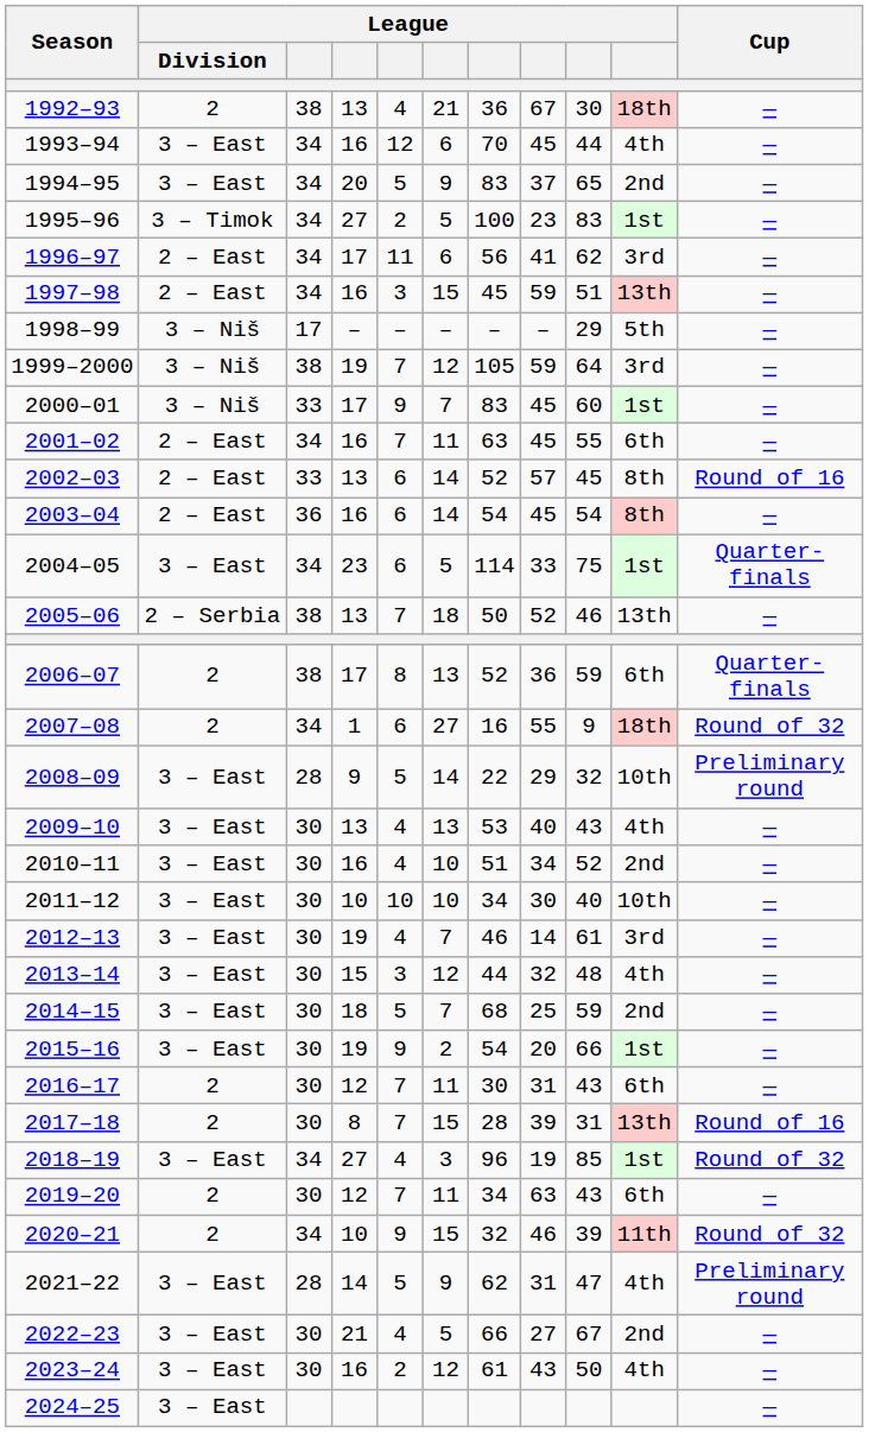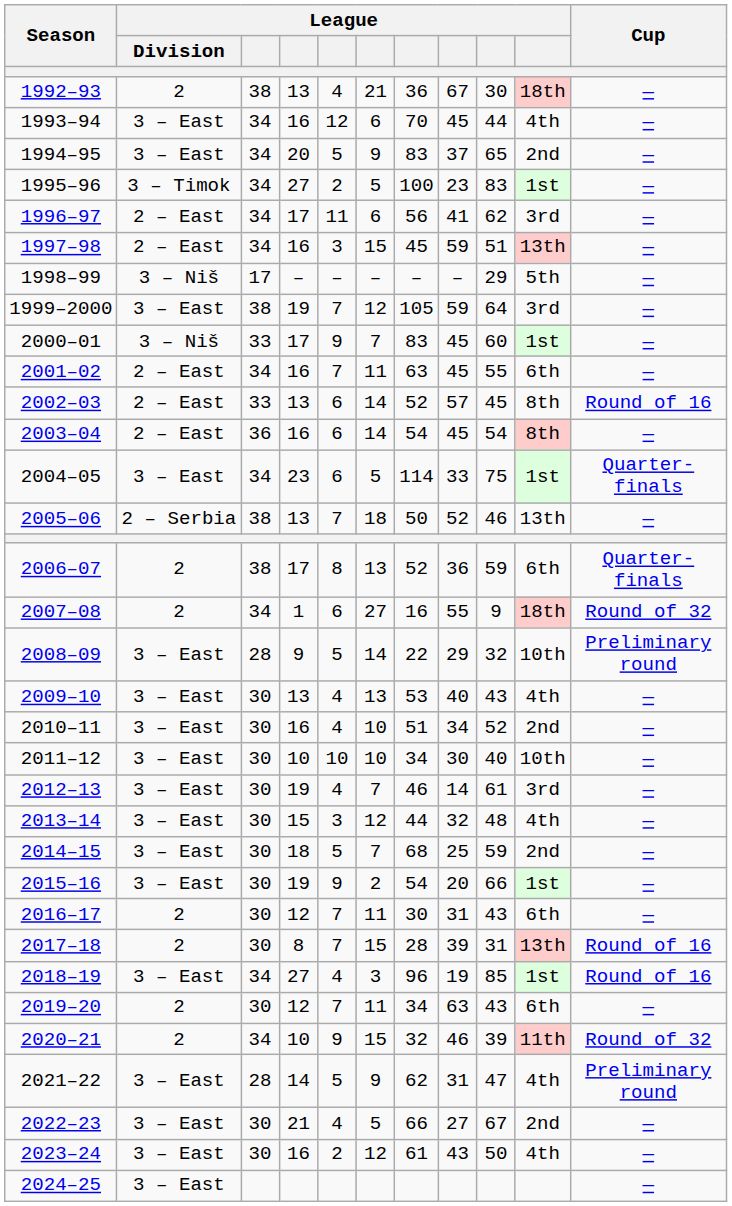1999–2000 | League / Division: 3 – Niš -> 3 – East
2018–19 | Cup: Round of 32 -> Round of 16
